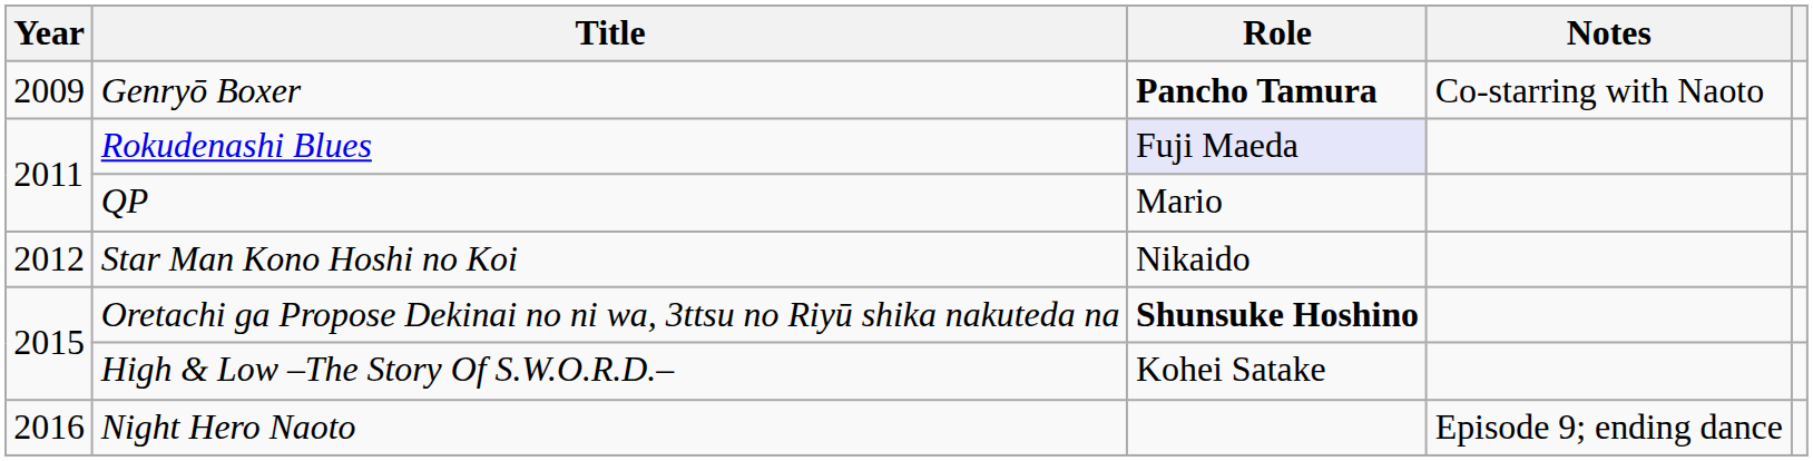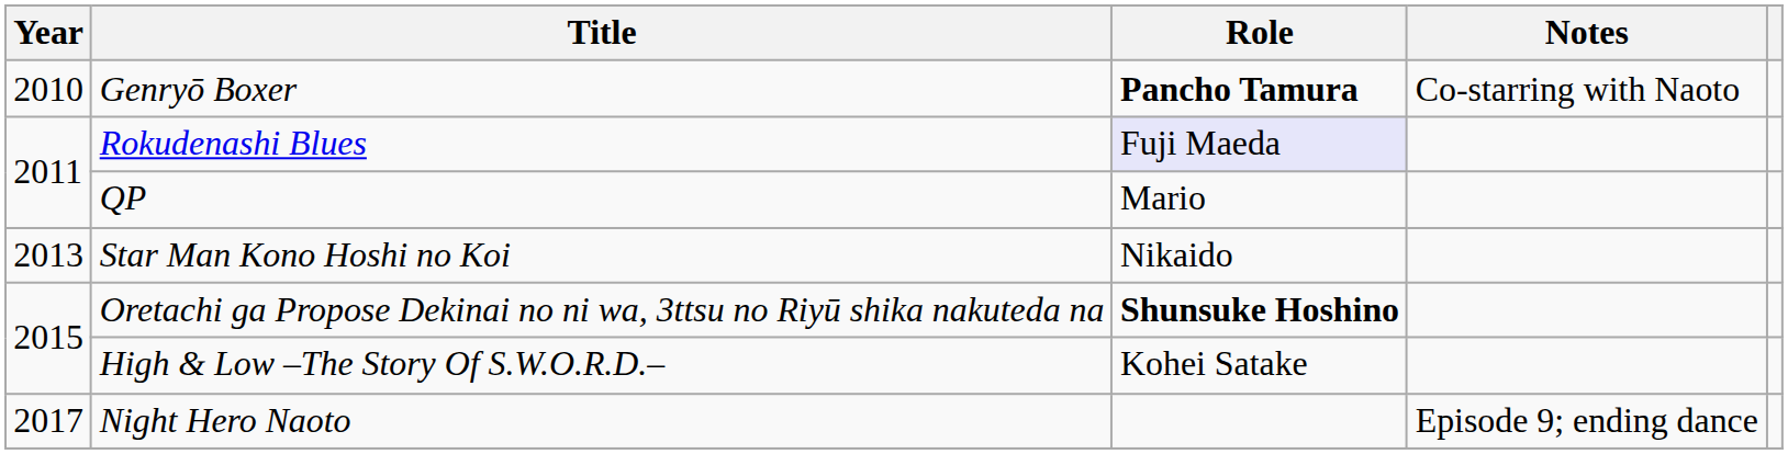Genryō Boxer | Year: 2009 -> 2010
Star Man Kono Hoshi no Koi | Year: 2012 -> 2013
Night Hero Naoto | Year: 2016 -> 2017
